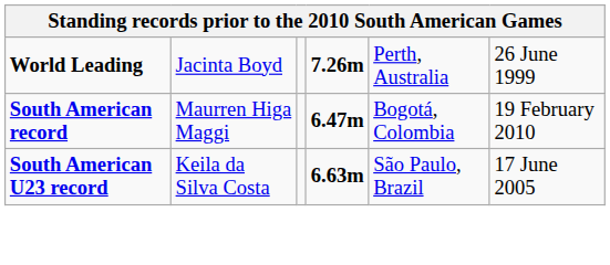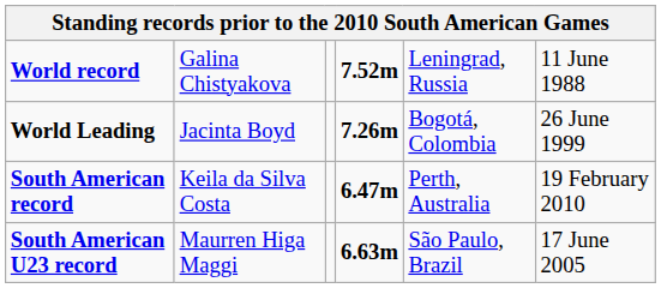+ row: World record | Galina Chistyakova | 7.52m | Leningrad, Russia | 11 June 1988
World Leading | column 5: Perth, Australia -> Bogotá, Colombia
South American record | column 2: Maurren Higa Maggi -> Keila da Silva Costa
South American record | column 5: Bogotá, Colombia -> Perth, Australia
South American U23 record | column 2: Keila da Silva Costa -> Maurren Higa Maggi
